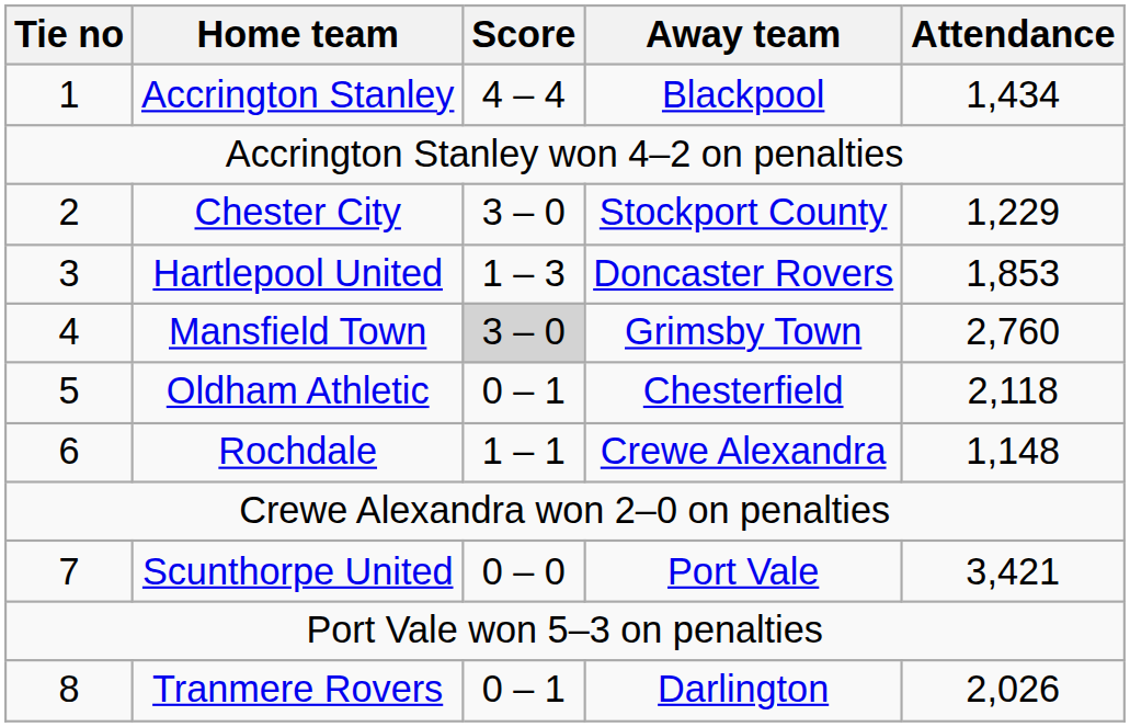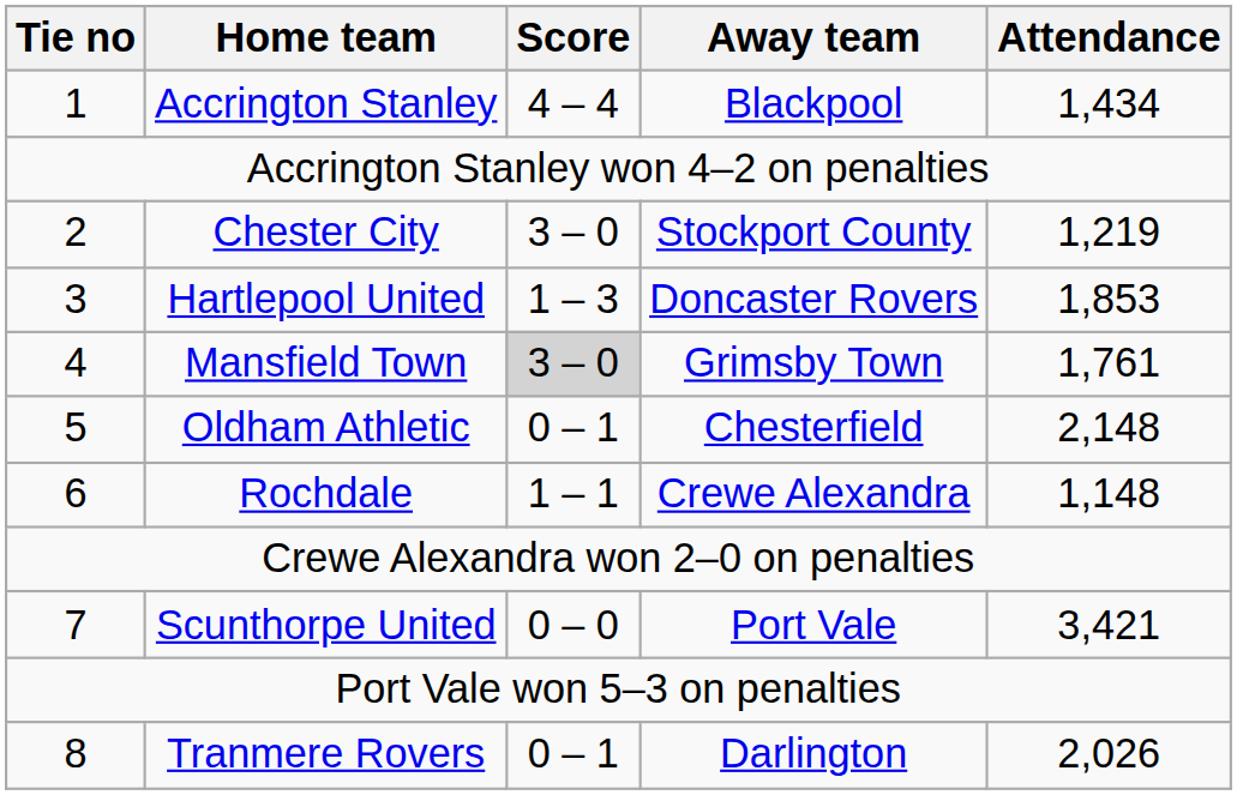Chester City | Attendance: 1,229 -> 1,219
Mansfield Town | Attendance: 2,760 -> 1,761
Oldham Athletic | Attendance: 2,118 -> 2,148
